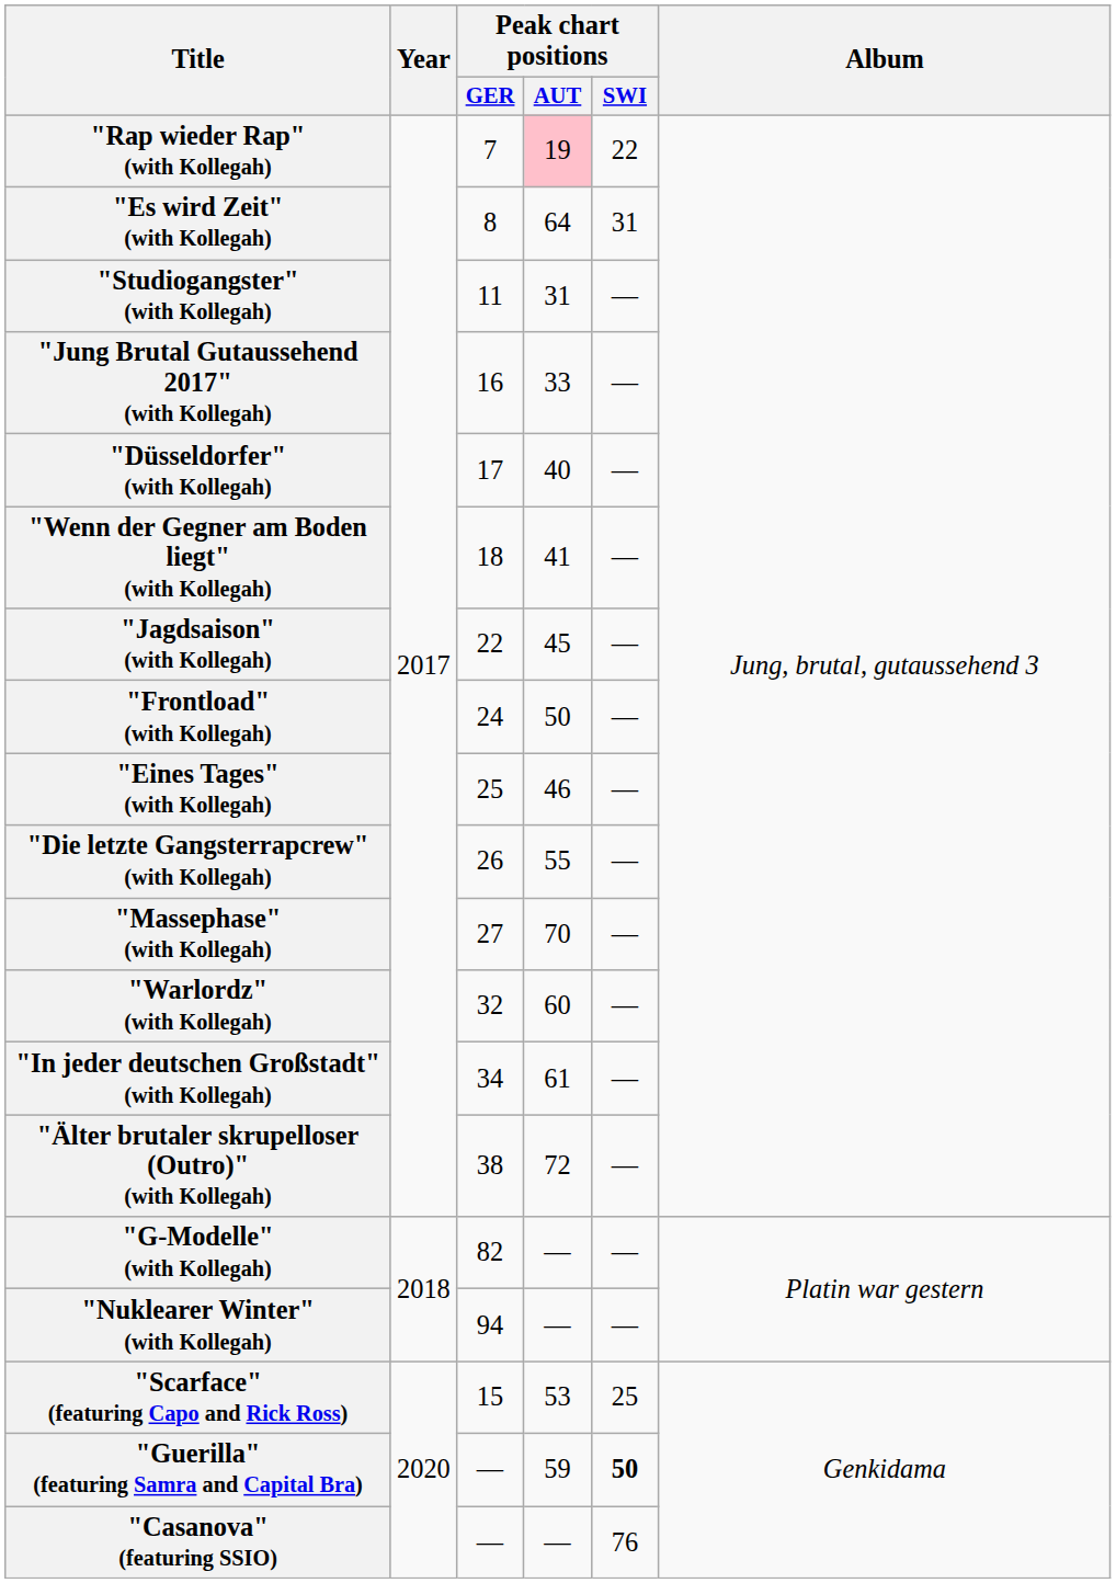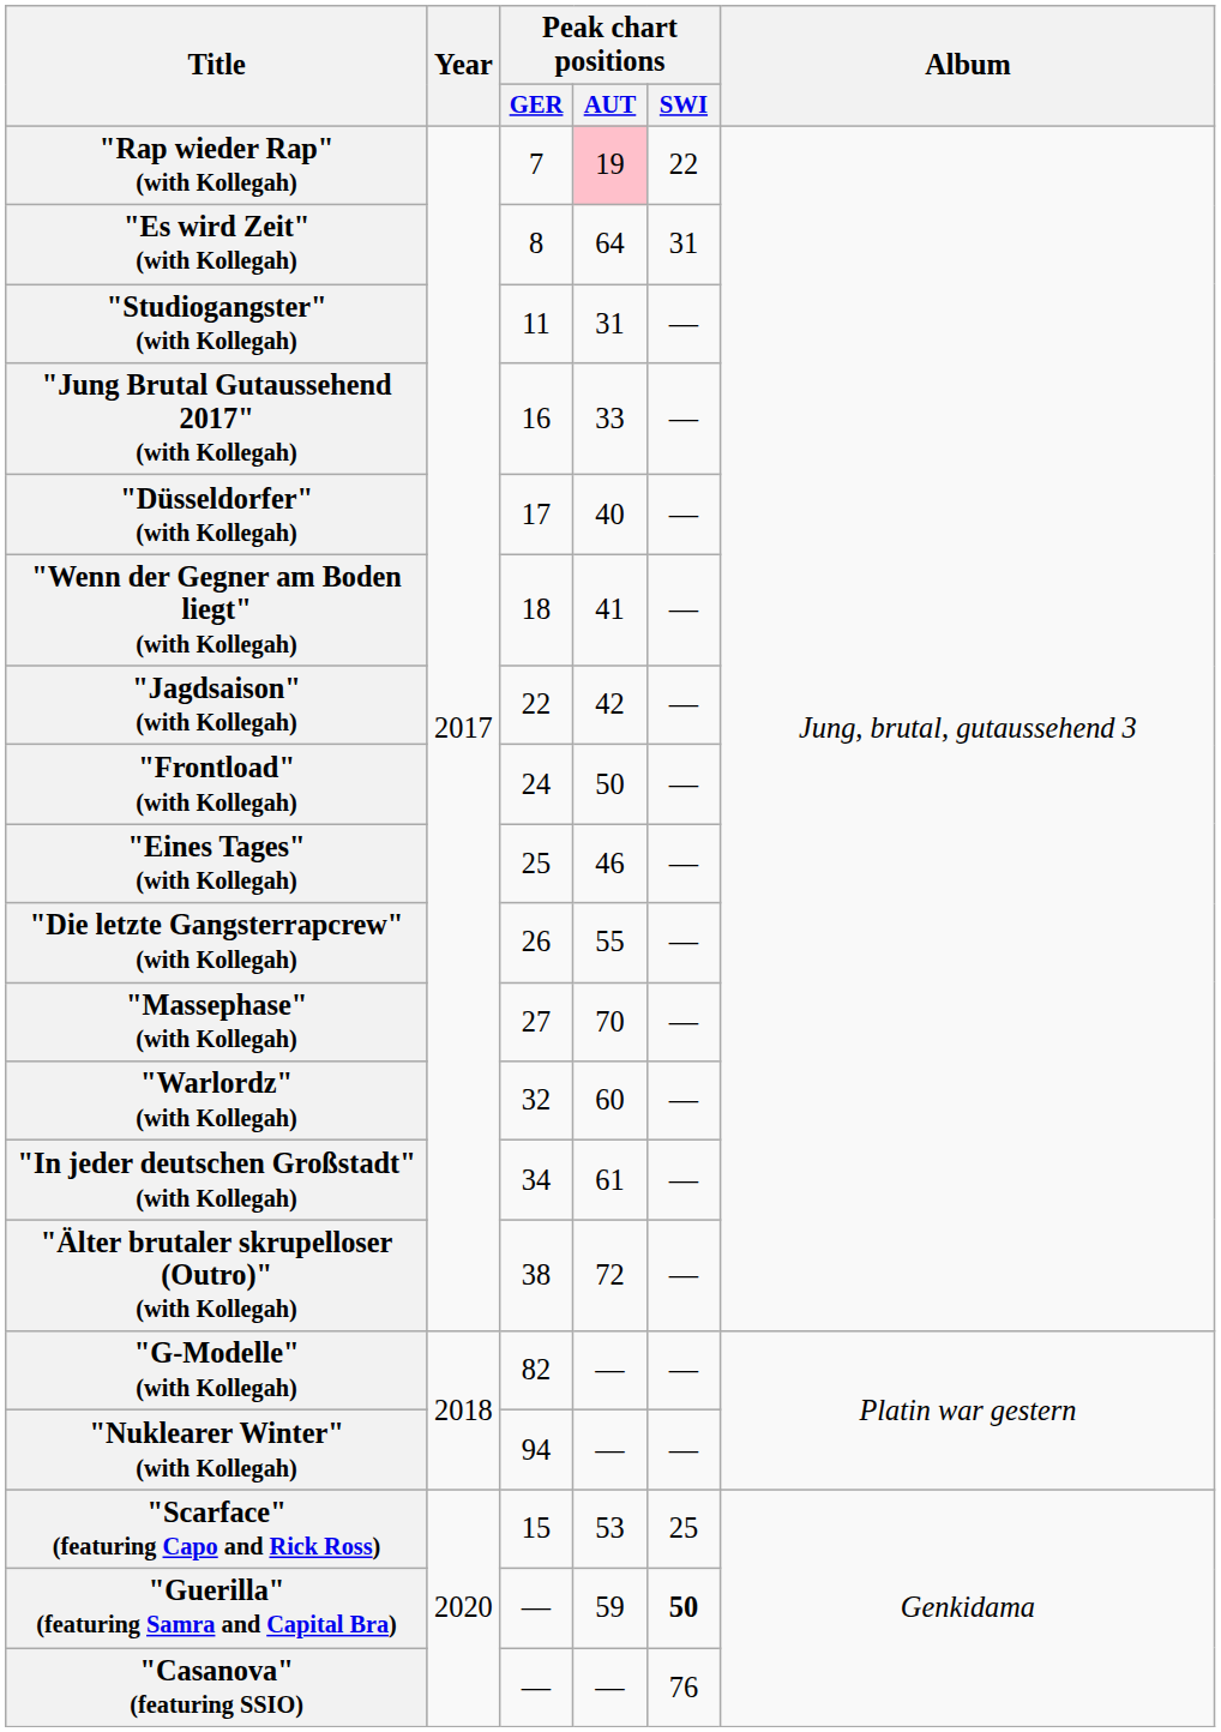"Jagdsaison" (with Kollegah) | Peak chart positions / AUT: 45 -> 42
